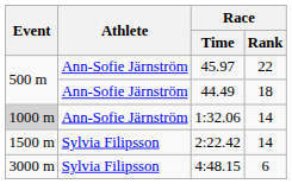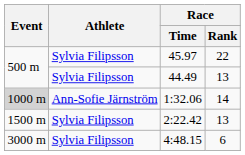45.97 | Athlete: Ann-Sofie Järnström -> Sylvia Filipsson
44.49 | Athlete: Ann-Sofie Järnström -> Sylvia Filipsson
44.49 | Race / Rank: 18 -> 13
2:22.42 | Race / Rank: 14 -> 13
